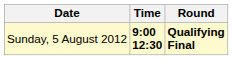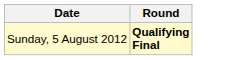- column: Time | 9:00 12:30
